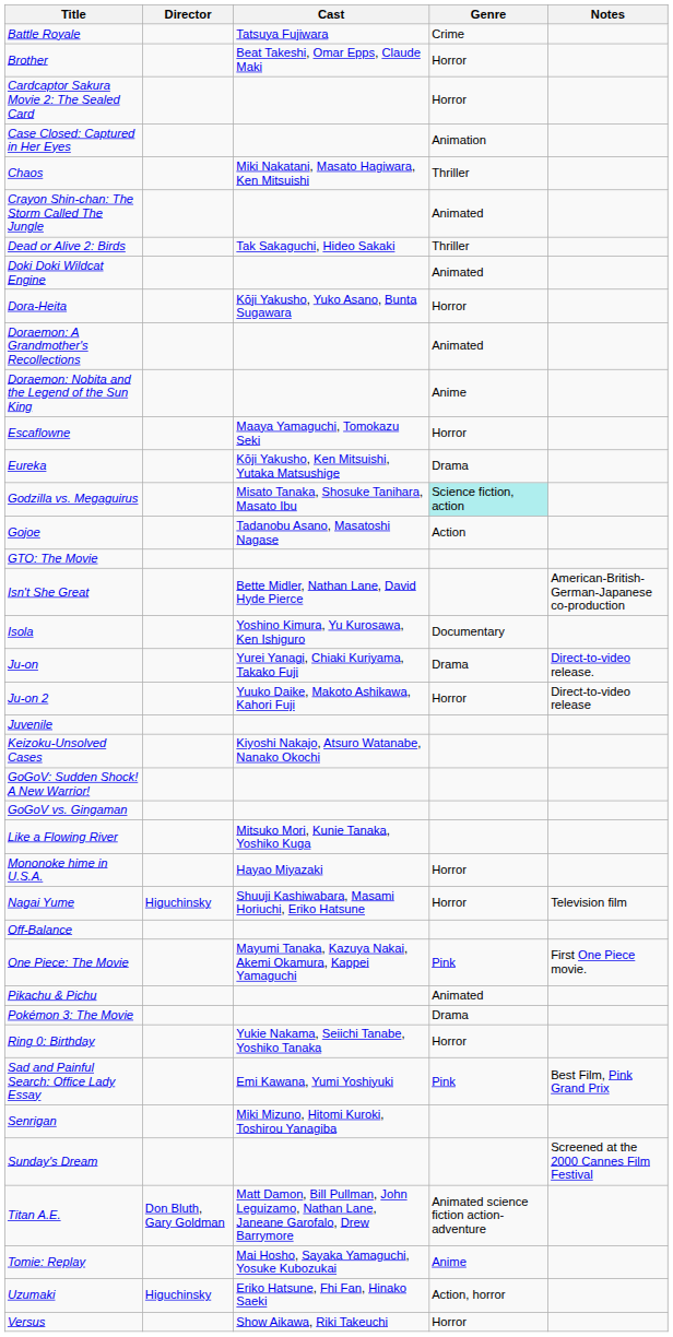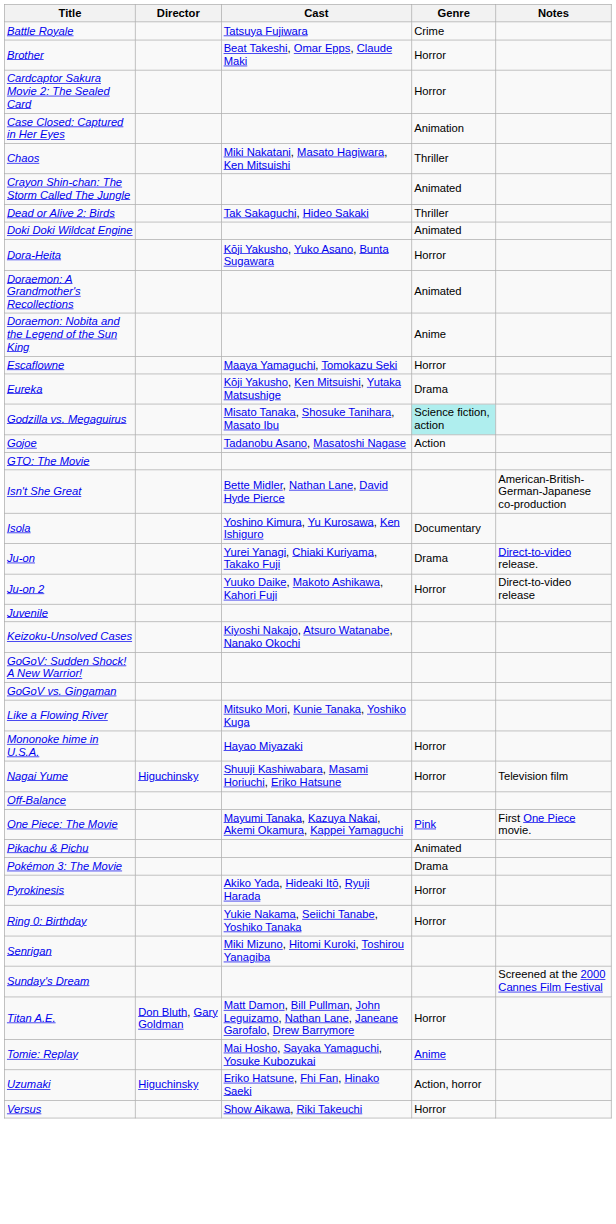+ row: Pyrokinesis | Akiko Yada, Hideaki Itō, Ryuji Harada | Horror
- row: Sad and Painful Search: Office Lady Essay | Emi Kawana, Yumi Yoshiyuki | Pink | Best Film, Pink Grand Prix
Titan A.E. | Genre: Animated science fiction action-adventure -> Horror
